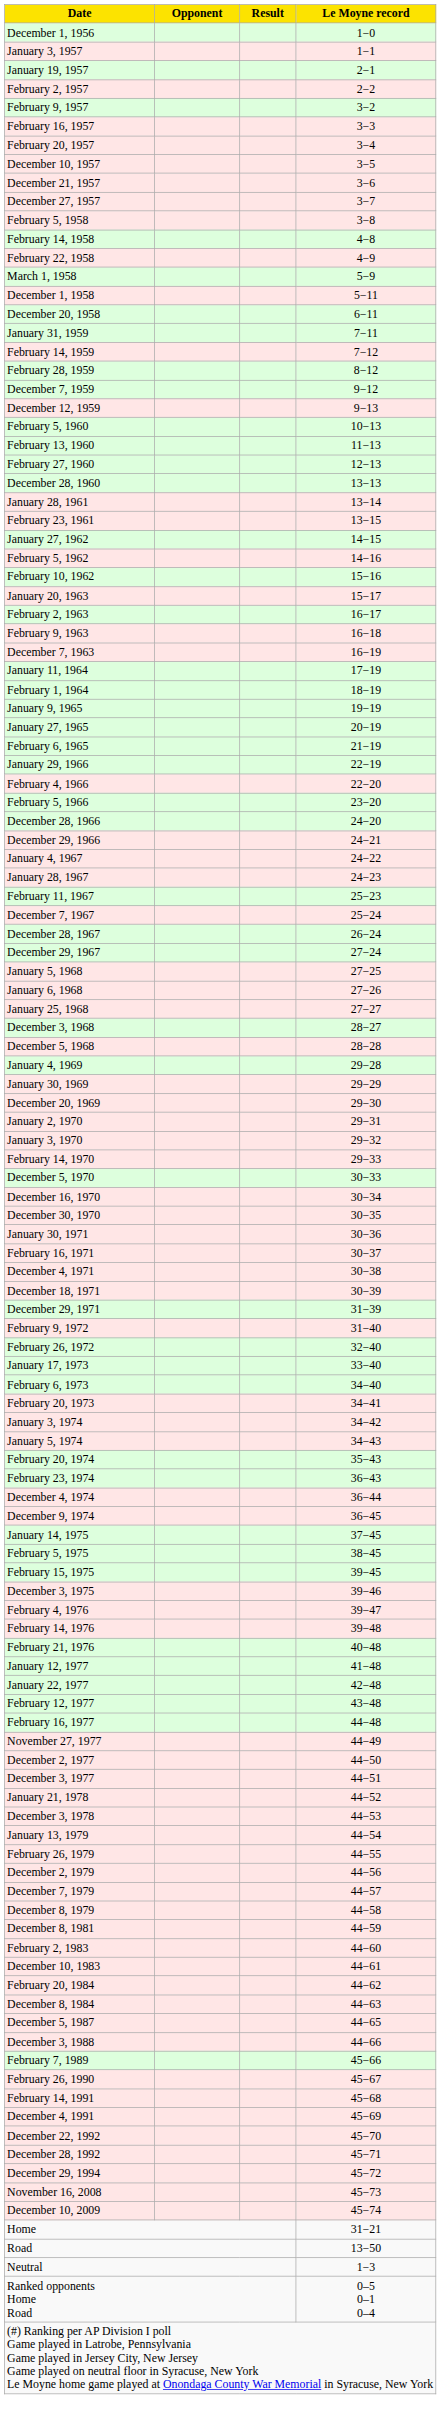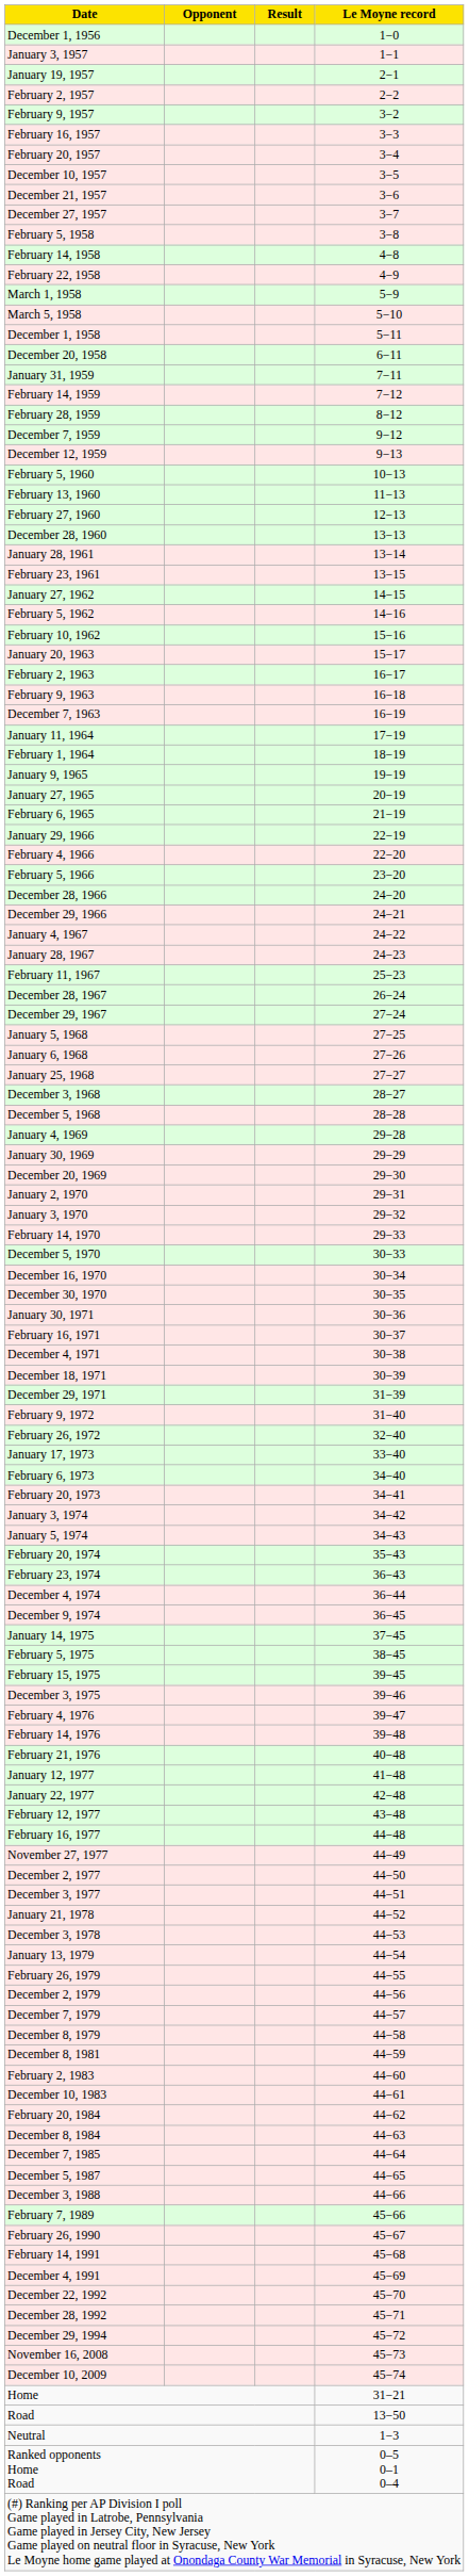+ row: March 5, 1958 | 5−10
- row: December 7, 1967 | 25−24
+ row: December 7, 1985 | 44−64
